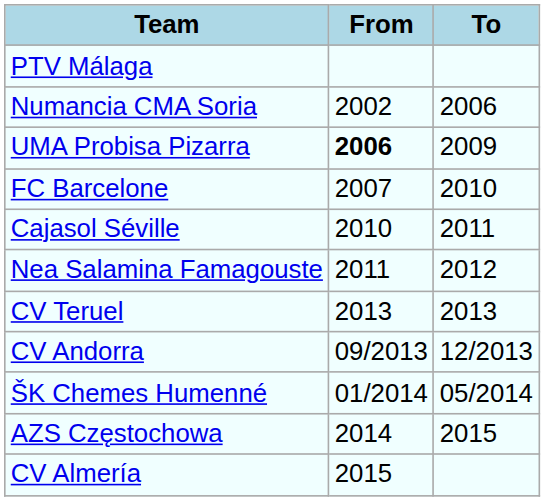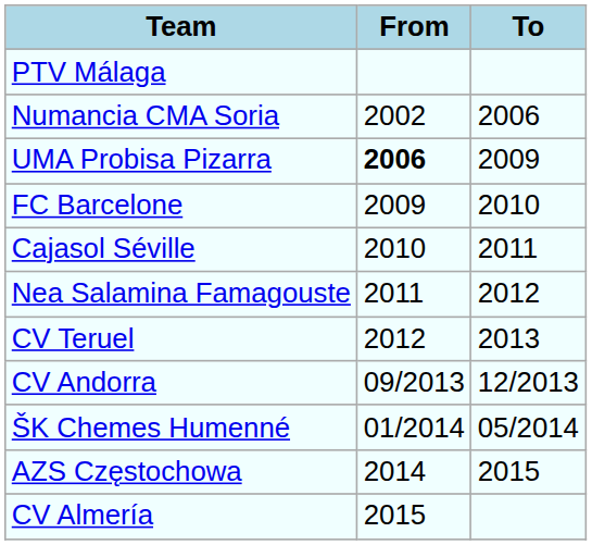FC Barcelone | From: 2007 -> 2009
CV Teruel | From: 2013 -> 2012
